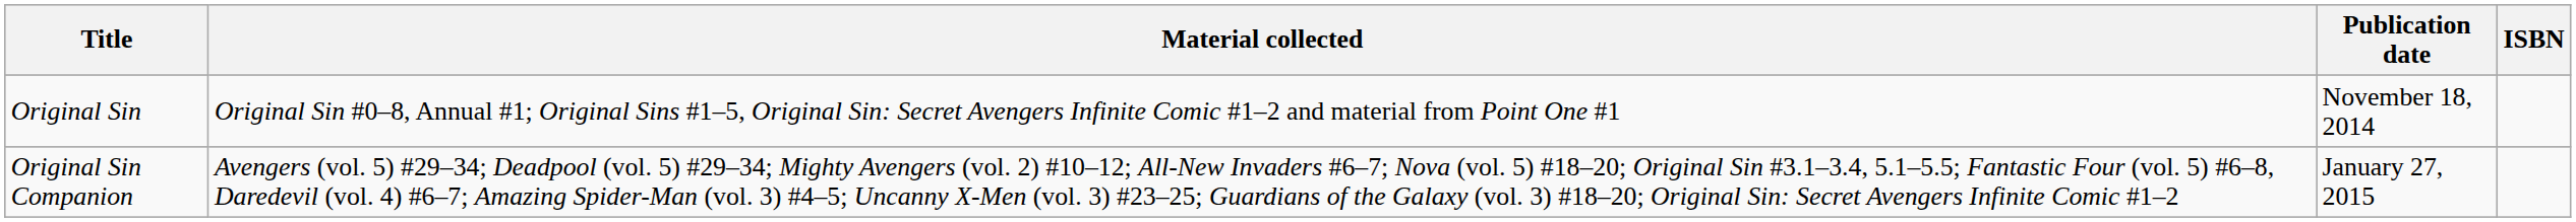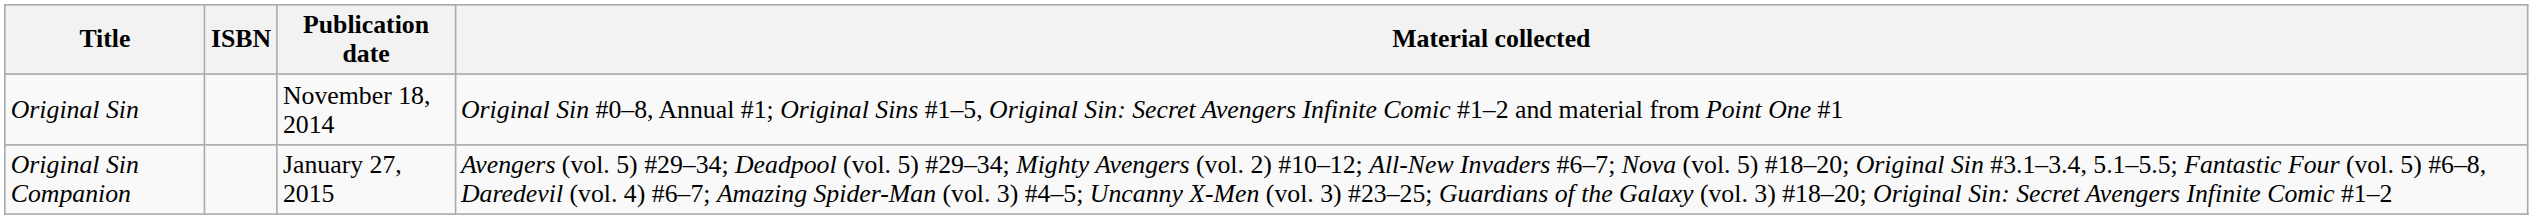columns swapped: Material collected <-> ISBN
